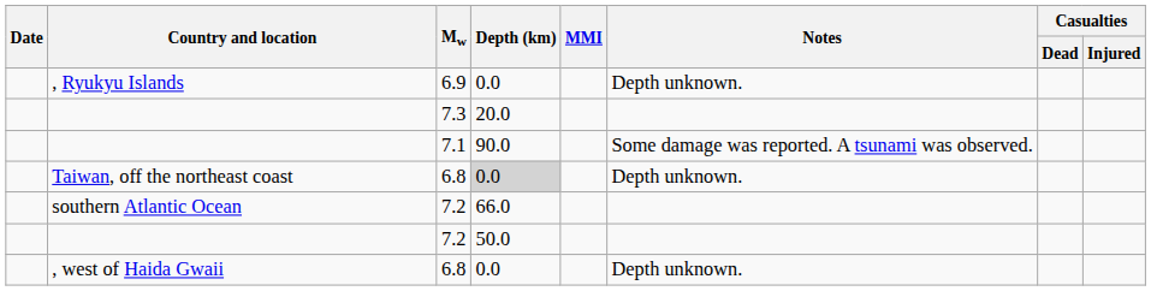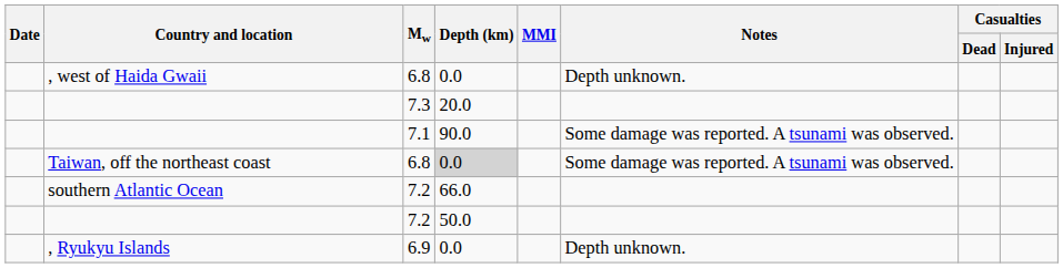rows swapped: , west of Haida Gwaii <-> , Ryukyu Islands
Taiwan, off the northeast coast | Notes: Depth unknown. -> Some damage was reported. A tsunami was observed.
